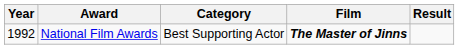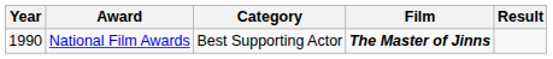National Film Awards | Year: 1992 -> 1990
